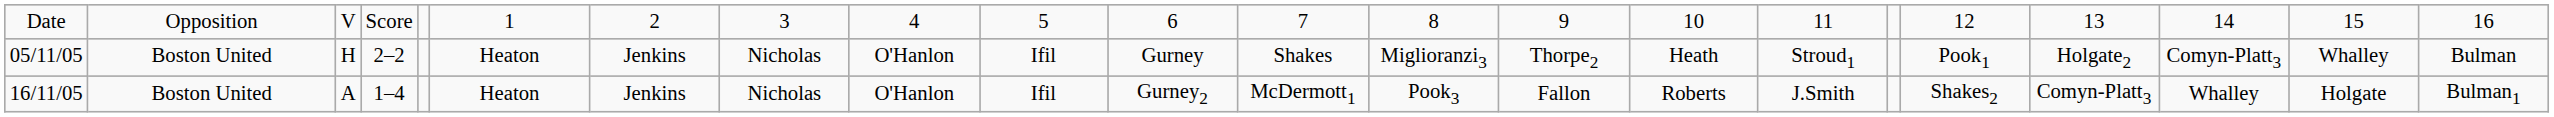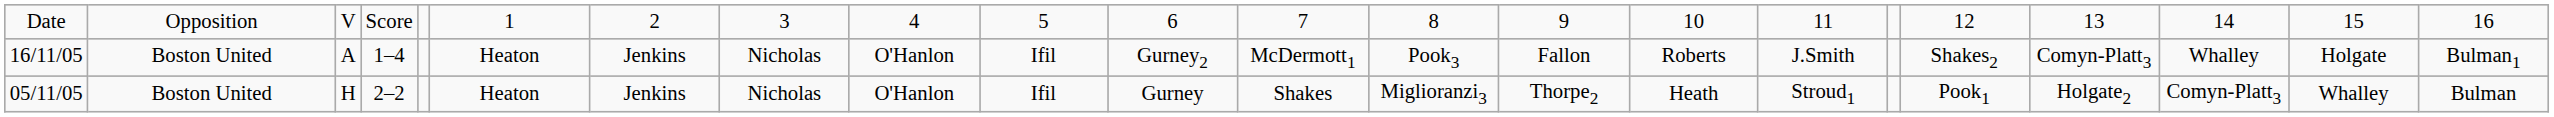rows swapped: 05/11/05 <-> 16/11/05
